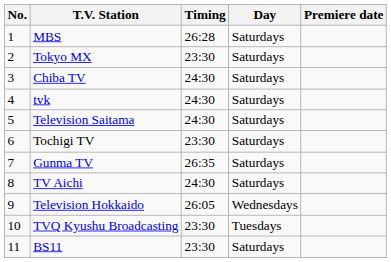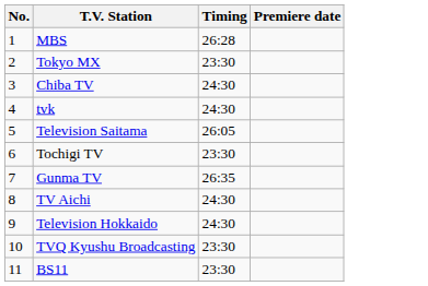- column: Day | Saturdays | Saturdays | Saturdays | Saturdays | Saturdays | Saturdays | Saturdays | Saturdays | Wednesdays | Tuesdays | Saturdays
Television Saitama | Timing: 24:30 -> 26:05
Television Hokkaido | Timing: 26:05 -> 24:30
